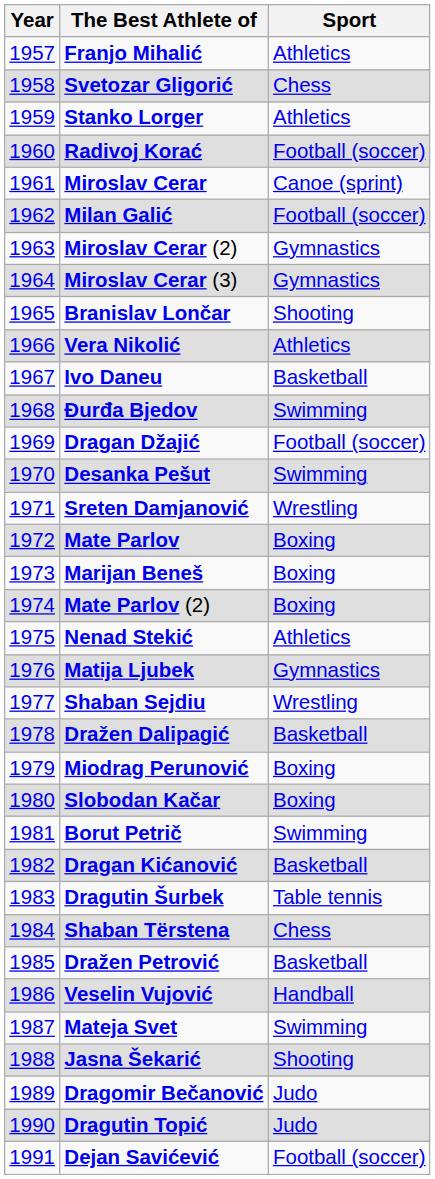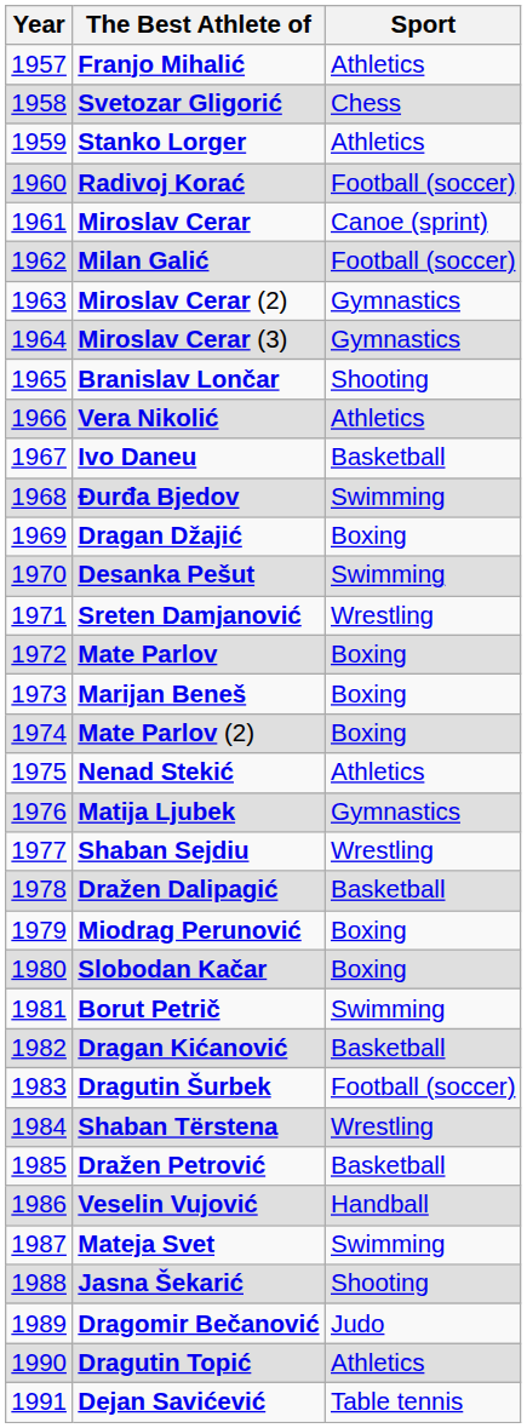Dragan Džajić | Sport: Football (soccer) -> Boxing
Dragutin Šurbek | Sport: Table tennis -> Football (soccer)
Shaban Tërstena | Sport: Chess -> Wrestling
Dragutin Topić | Sport: Judo -> Athletics
Dejan Savićević | Sport: Football (soccer) -> Table tennis
